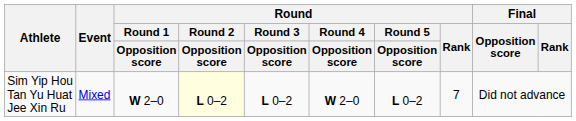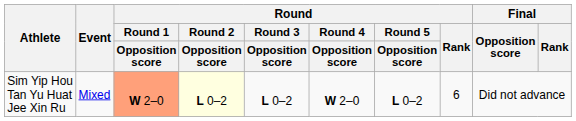Sim Yip Hou Tan Yu Huat Jee Xin Ru | Round / Round 1 / Opposition score: no background -> lightsalmon background
Sim Yip Hou Tan Yu Huat Jee Xin Ru | Round / Rank: 7 -> 6
